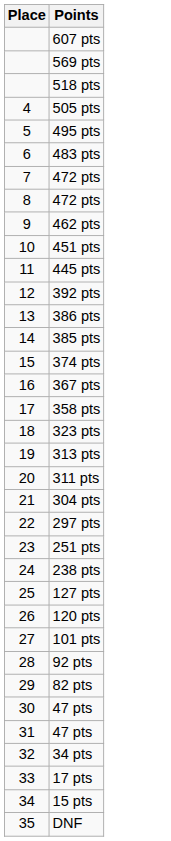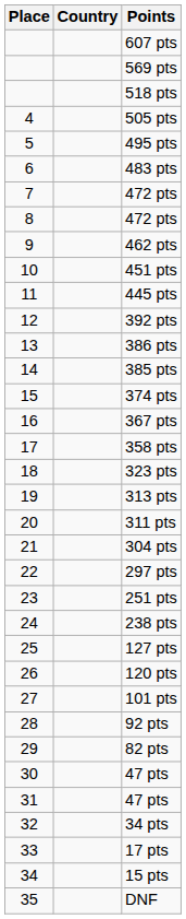+ column: Country
